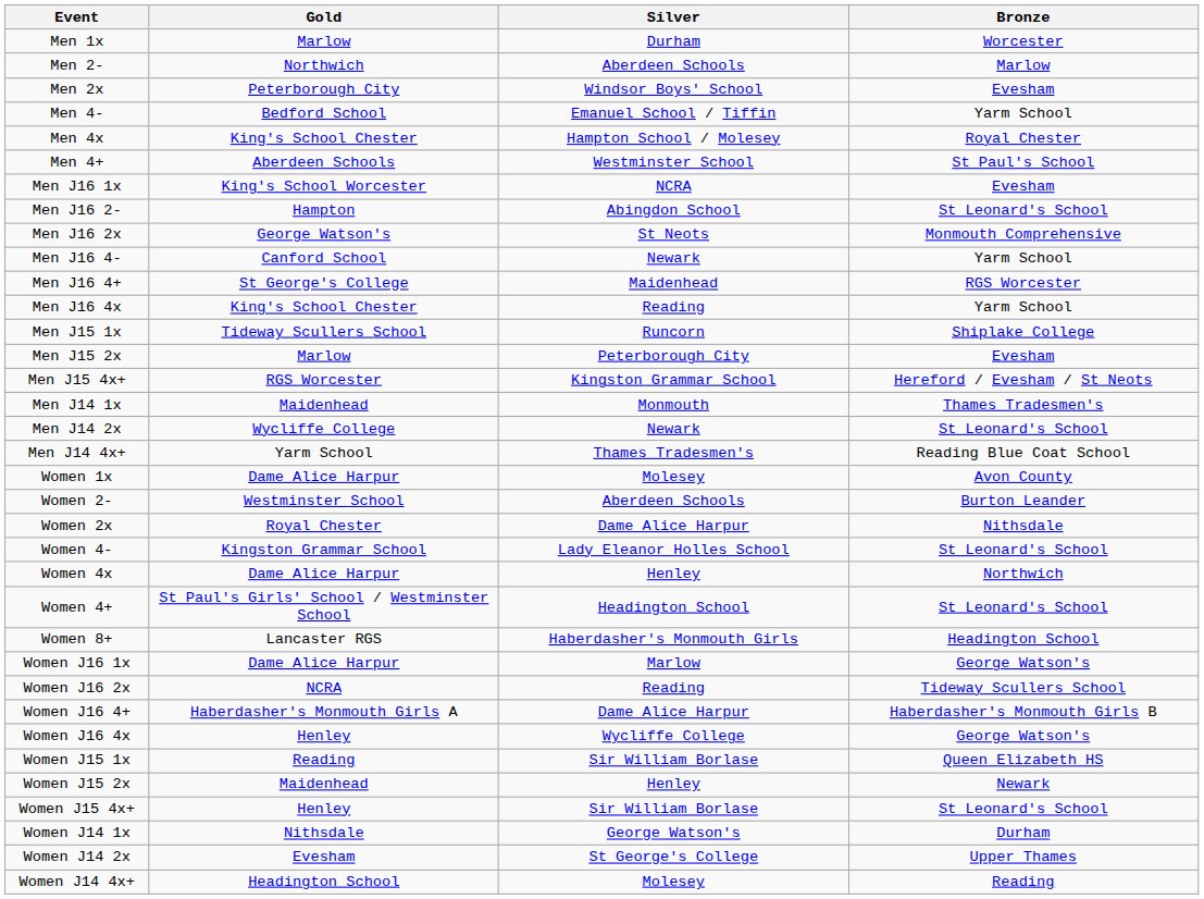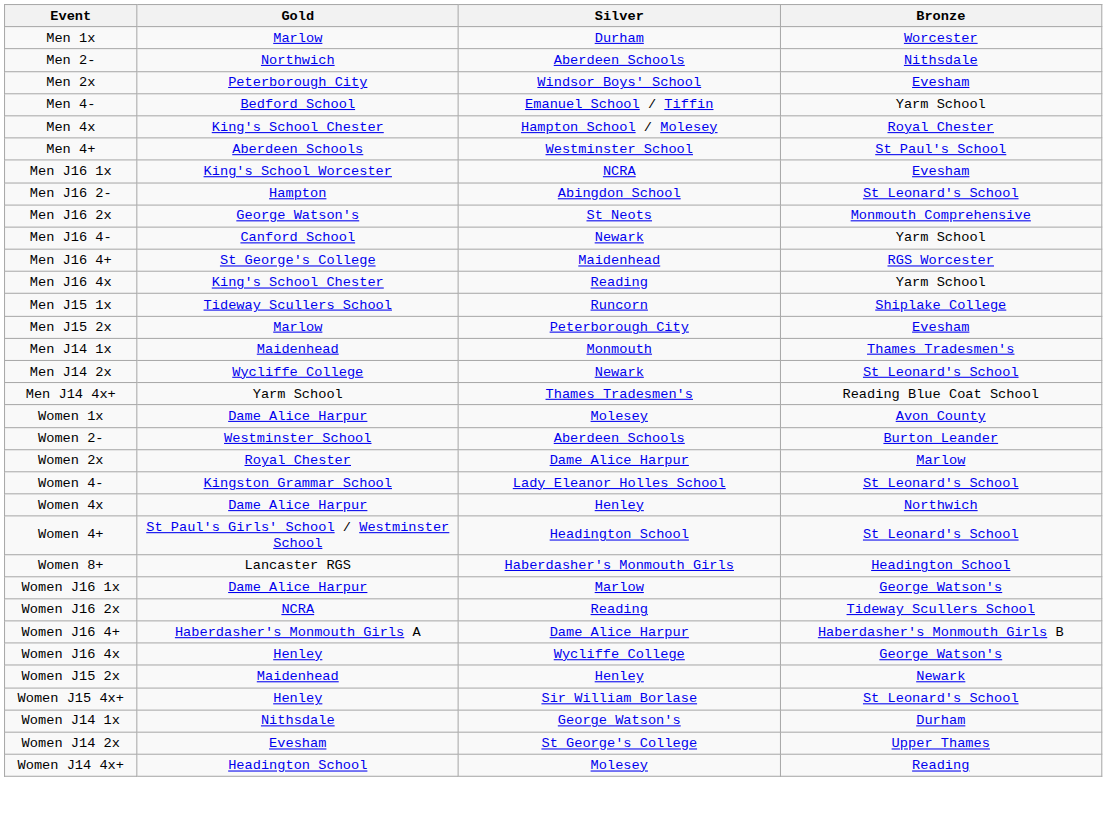Men 2- | Bronze: Marlow -> Nithsdale
- row: Men J15 4x+ | RGS Worcester | Kingston Grammar School | Hereford / Evesham / St Neots
Women 2x | Bronze: Nithsdale -> Marlow
- row: Women J15 1x | Reading | Sir William Borlase | Queen Elizabeth HS
